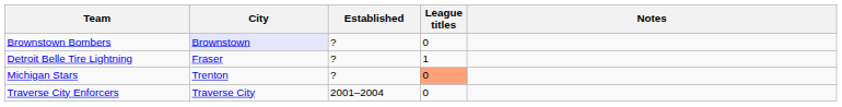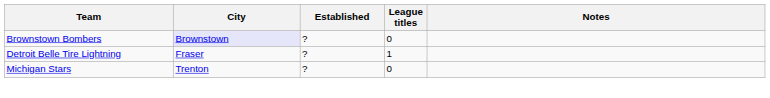Michigan Stars | League titles: lightsalmon background -> no background
- row: Traverse City Enforcers | Traverse City | 2001–2004 | 0
